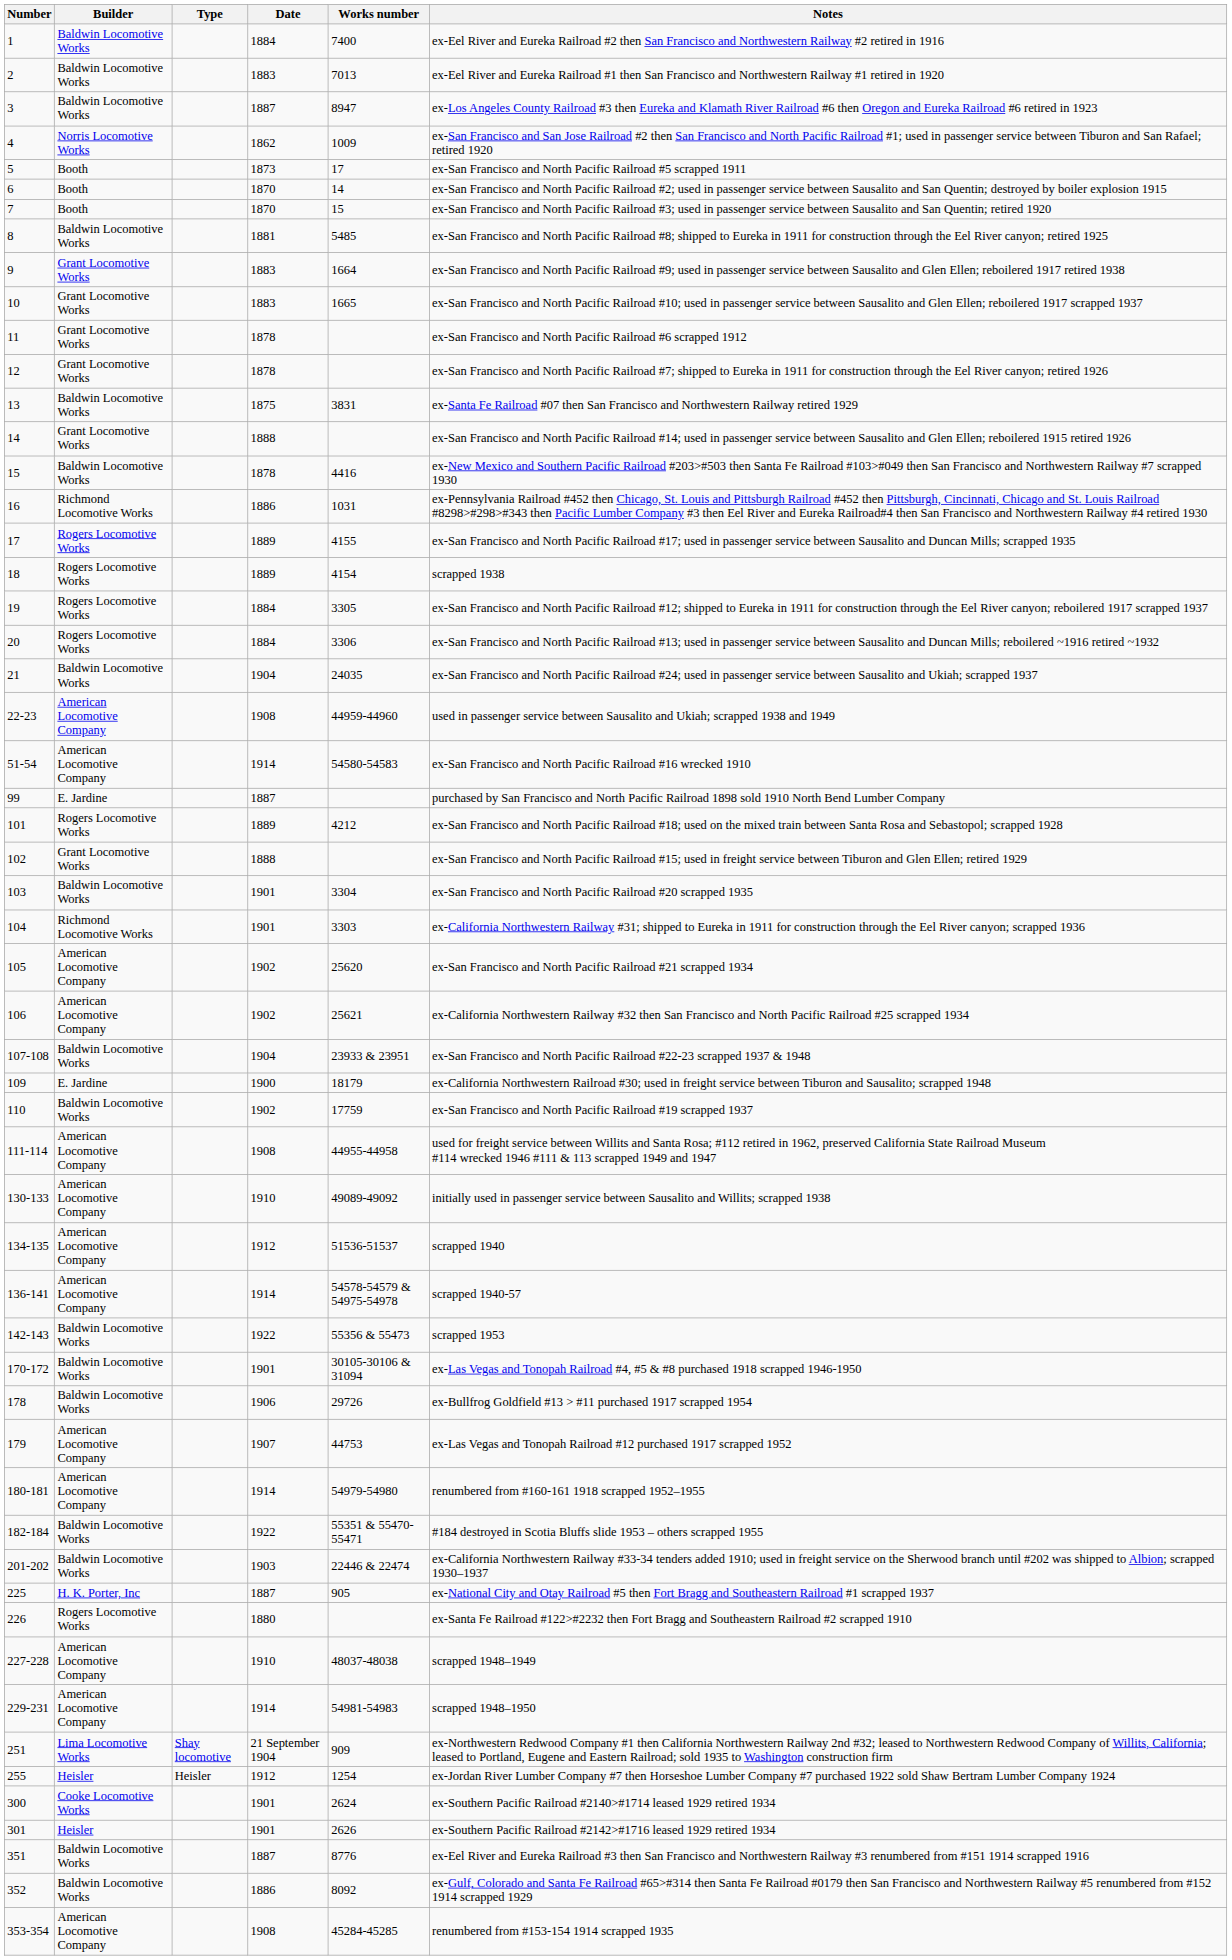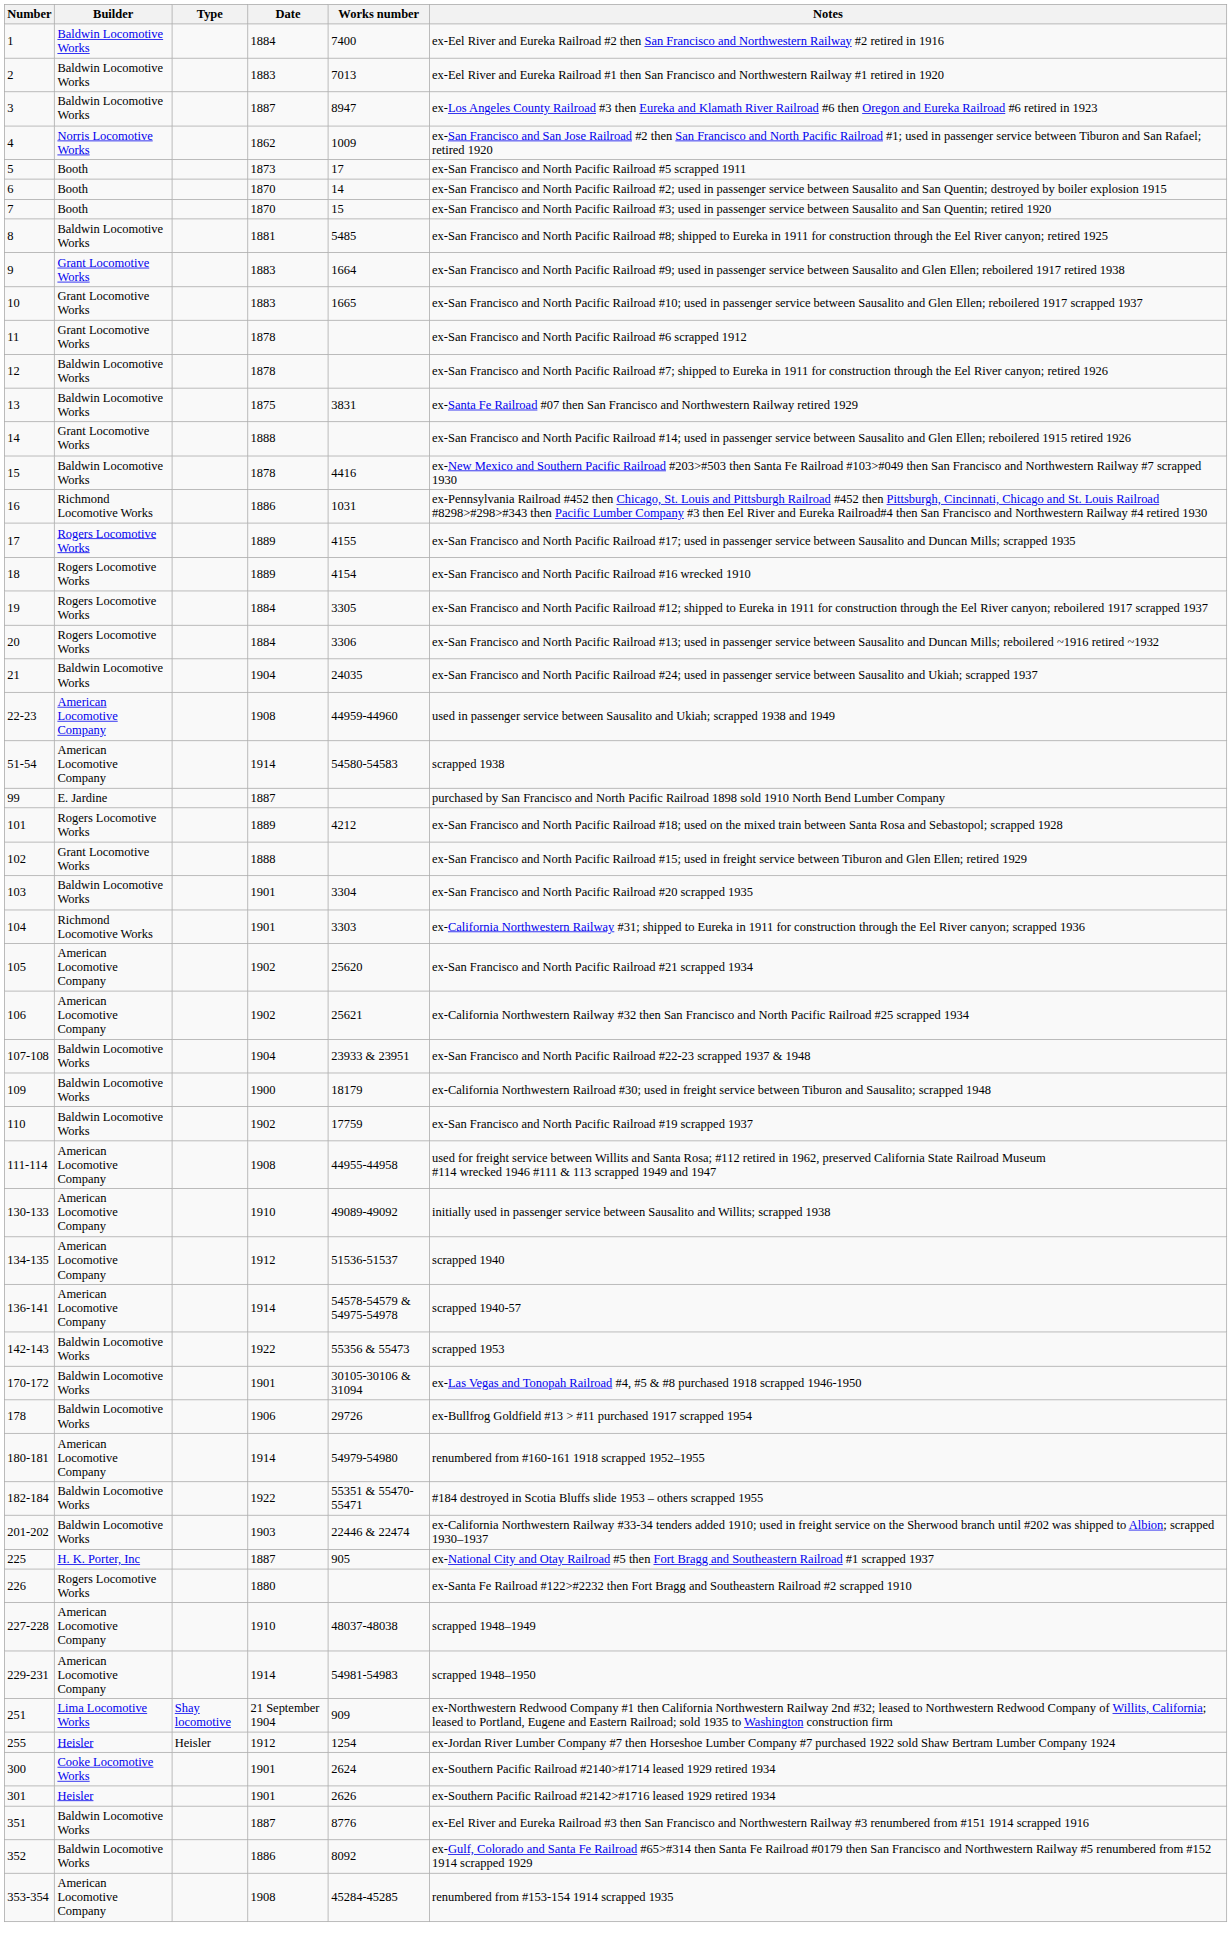12 | Builder: Grant Locomotive Works -> Baldwin Locomotive Works
18 | Notes: scrapped 1938 -> ex-San Francisco and North Pacific Railroad #16 wrecked 1910
51-54 | Notes: ex-San Francisco and North Pacific Railroad #16 wrecked 1910 -> scrapped 1938
109 | Builder: E. Jardine -> Baldwin Locomotive Works
- row: 179 | American Locomotive Company | 1907 | 44753 | ex-Las Vegas and Tonopah Railroad #12 purchased 1917 scrapped 1952
